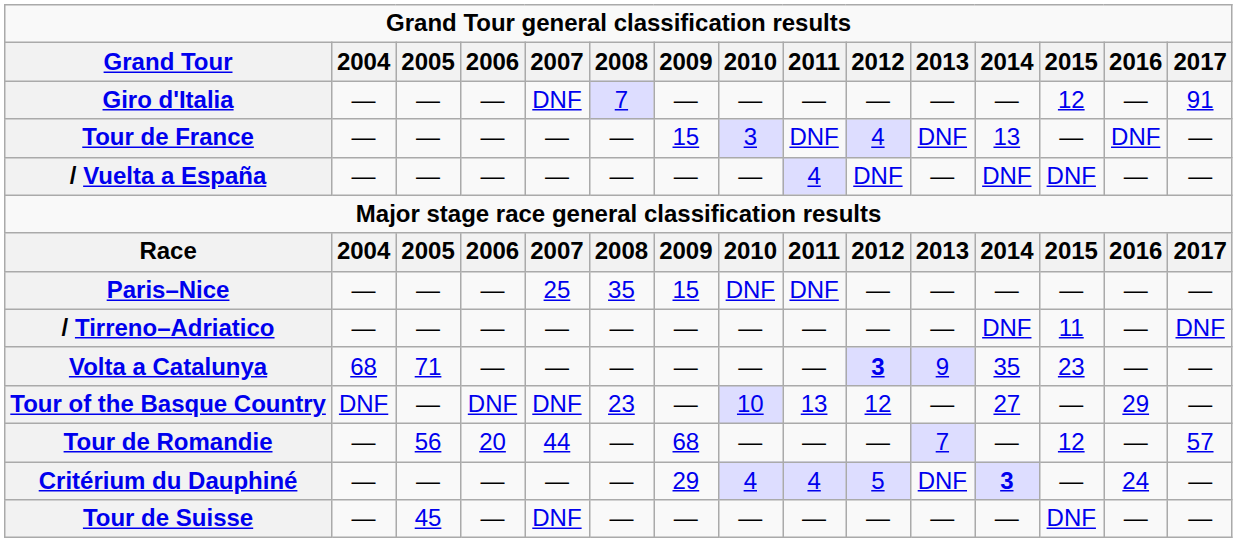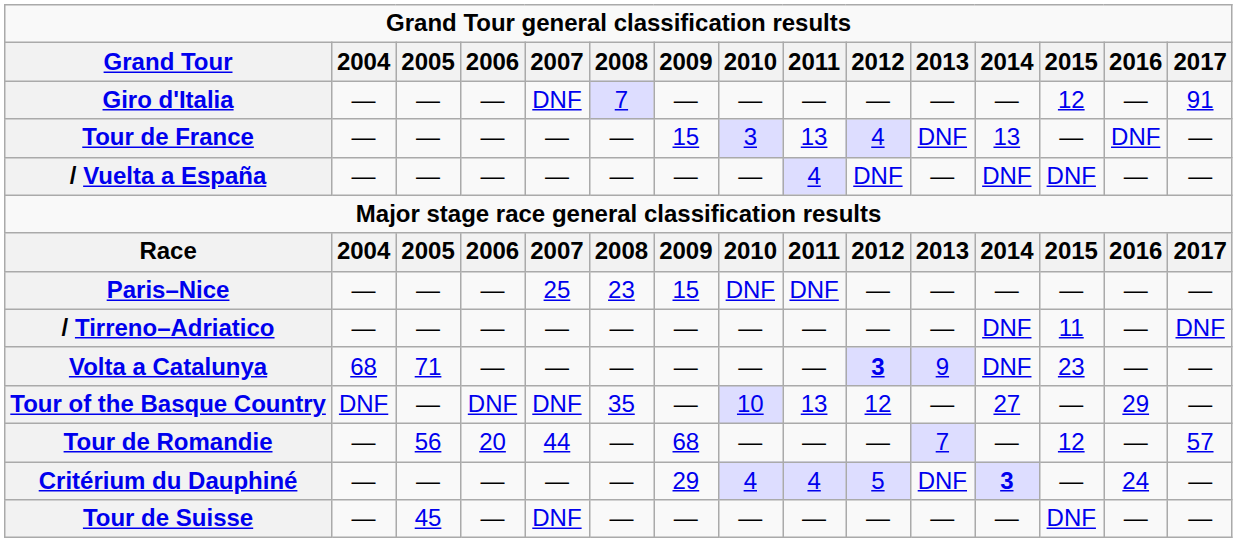Tour de France | 2011: DNF -> 13
Paris–Nice | 2008: 35 -> 23
Volta a Catalunya | 2014: 35 -> DNF
Tour of the Basque Country | 2008: 23 -> 35
